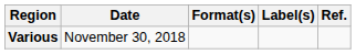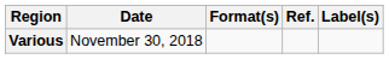columns swapped: Label(s) <-> Ref.
